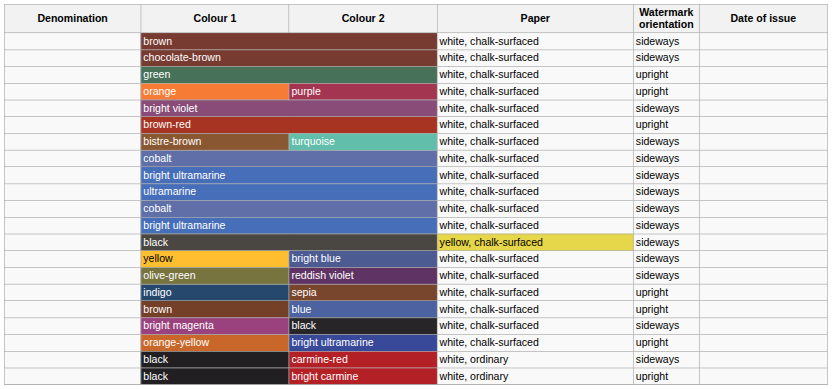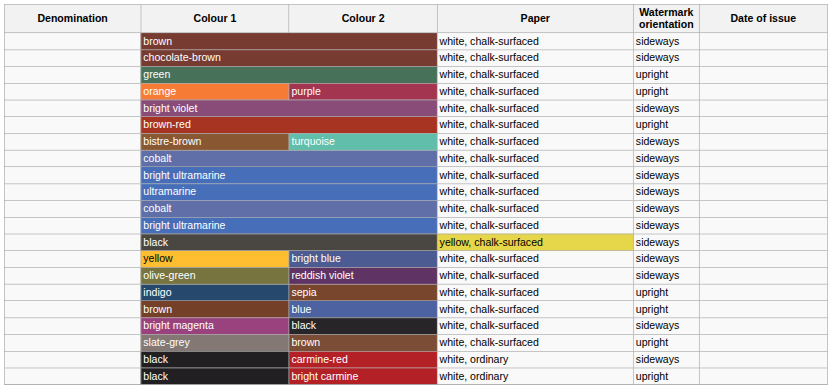- row: orange-yellow | bright ultramarine | white, chalk-surfaced | upright
+ row: slate-grey | brown | white, chalk-surfaced | upright
